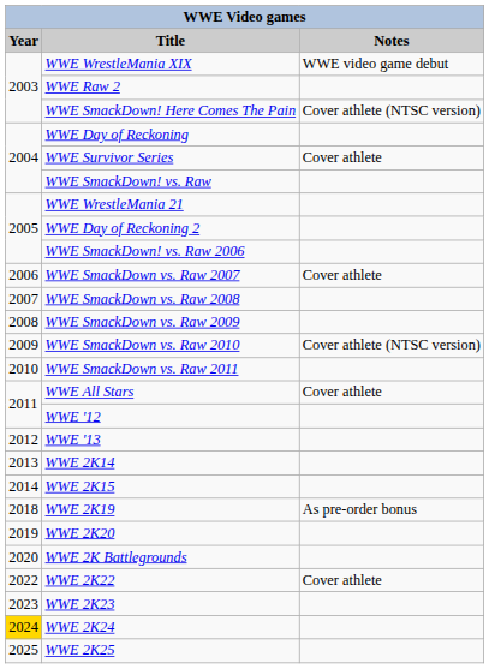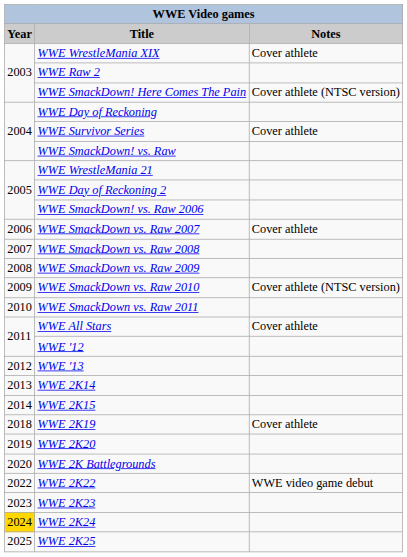WWE WrestleMania XIX | Notes: WWE video game debut -> Cover athlete
WWE 2K19 | Notes: As pre-order bonus -> Cover athlete
WWE 2K22 | Notes: Cover athlete -> WWE video game debut
